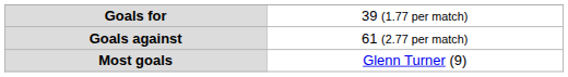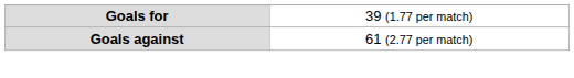- row: Most goals | Glenn Turner (9)
